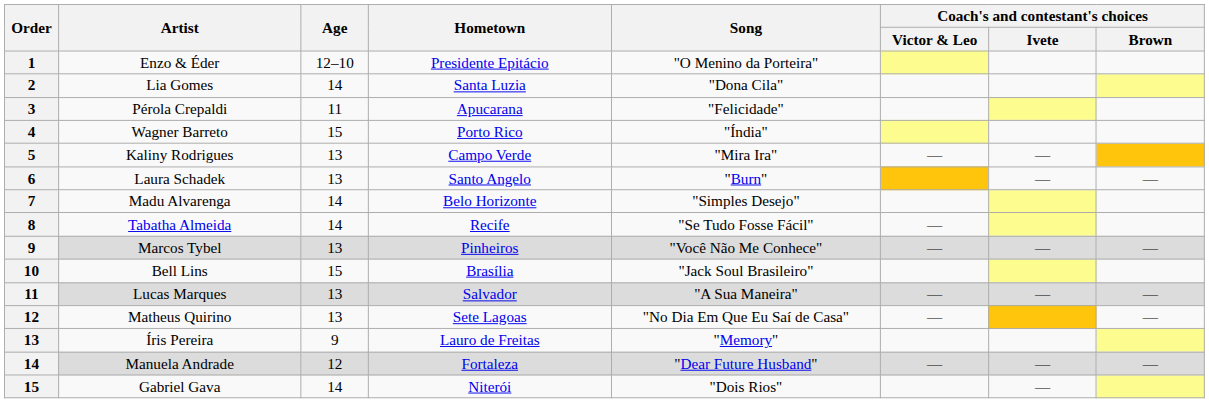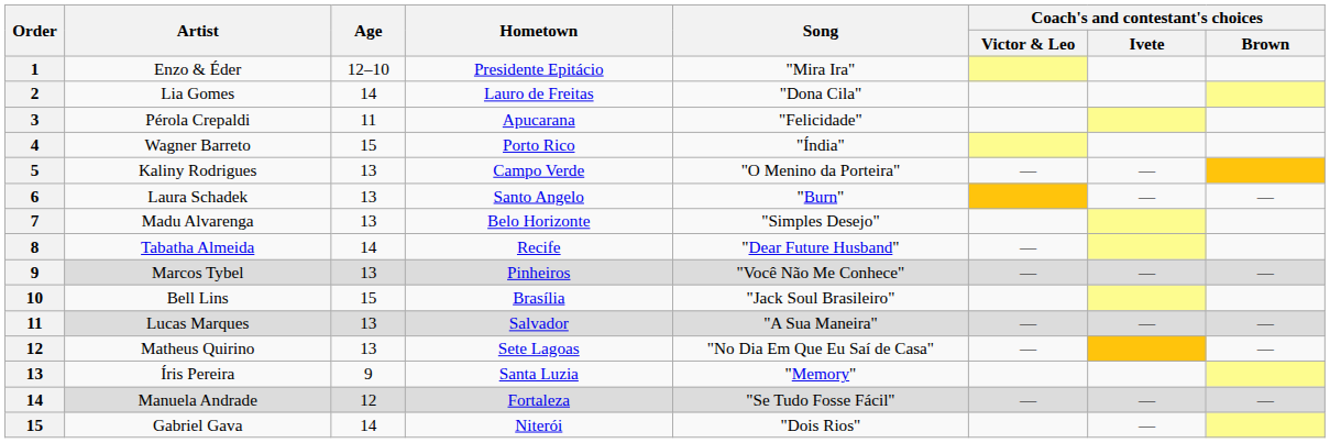Enzo & Éder | Song: "O Menino da Porteira" -> "Mira Ira"
Lia Gomes | Hometown: Santa Luzia -> Lauro de Freitas
Kaliny Rodrigues | Song: "Mira Ira" -> "O Menino da Porteira"
Madu Alvarenga | Age: 14 -> 13
Tabatha Almeida | Song: "Se Tudo Fosse Fácil" -> "Dear Future Husband"
Íris Pereira | Hometown: Lauro de Freitas -> Santa Luzia
Manuela Andrade | Song: "Dear Future Husband" -> "Se Tudo Fosse Fácil"
